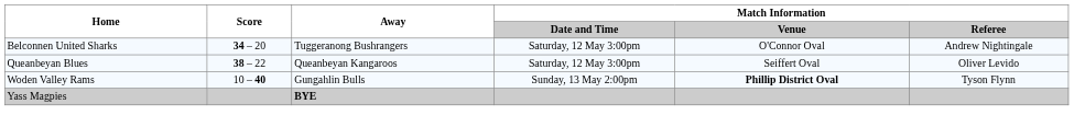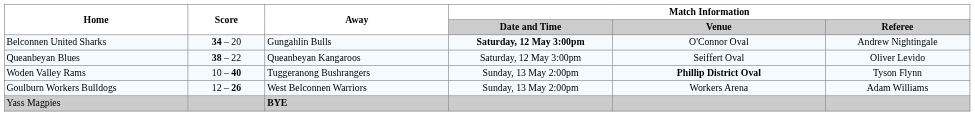Belconnen United Sharks | Away: Tuggeranong Bushrangers -> Gungahlin Bulls
Belconnen United Sharks | Match Information / Date and Time: normal -> bold
Woden Valley Rams | Away: Gungahlin Bulls -> Tuggeranong Bushrangers
+ row: Goulburn Workers Bulldogs | 12 – 26 | West Belconnen Warriors | Sunday, 13 May 2:00pm | Workers Arena | Adam Williams
